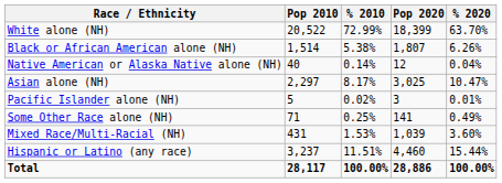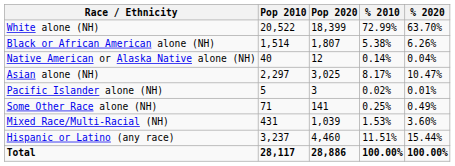columns swapped: Pop 2020 <-> % 2010
